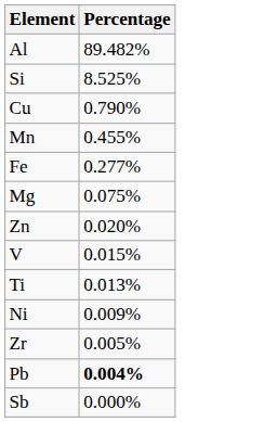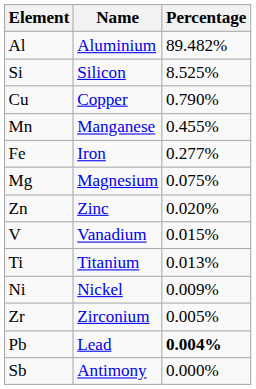+ column: Name | Aluminium | Silicon | Copper | Manganese | Iron | Magnesium | Zinc | Vanadium | Titanium | Nickel | Zirconium | Lead | Antimony
